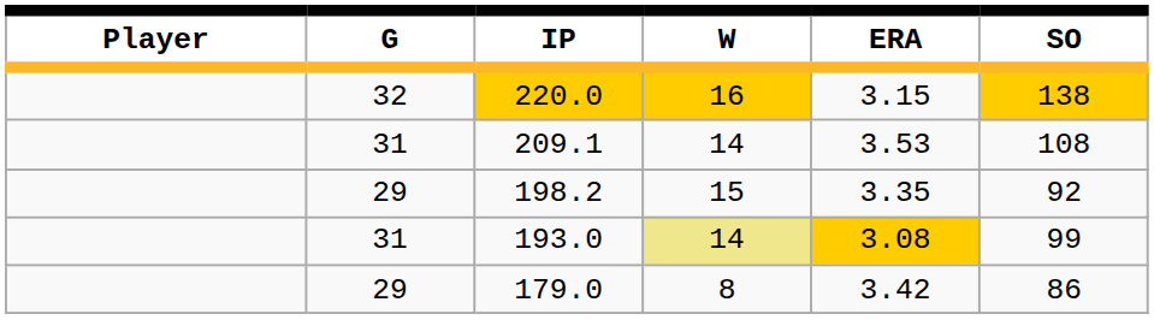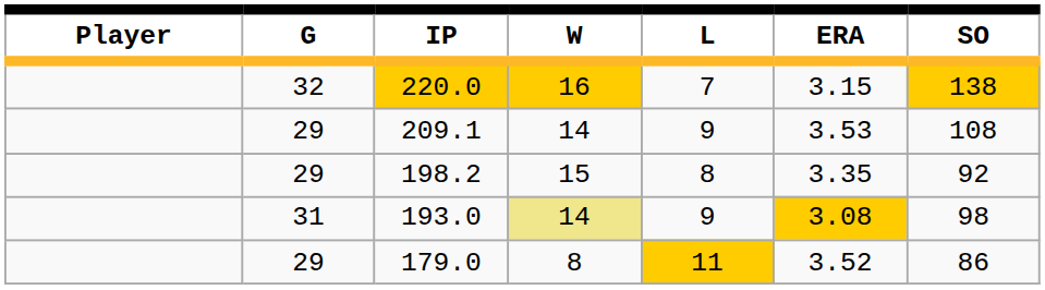+ column: L | 7 | 9 | 8 | 9 | 11
209.1 | G: 31 -> 29
193.0 | SO: 99 -> 98
179.0 | ERA: 3.42 -> 3.52
